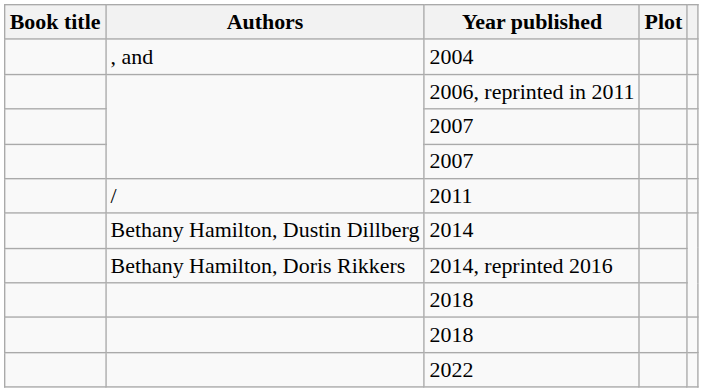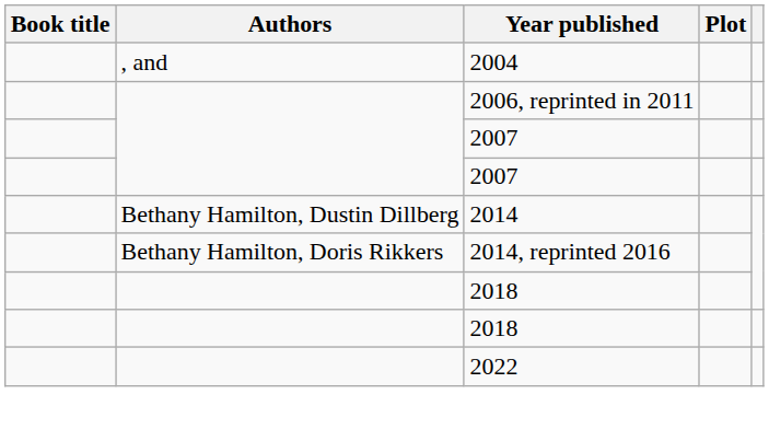- row: / | 2011
